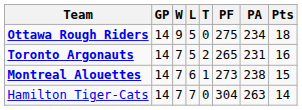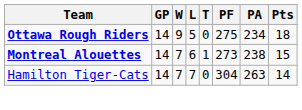- row: Toronto Argonauts | 14 | 7 | 5 | 2 | 265 | 231 | 16
